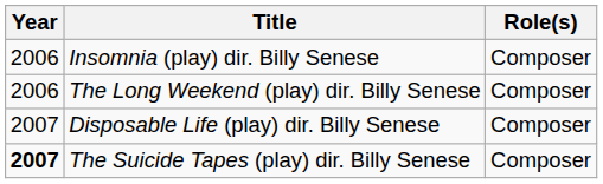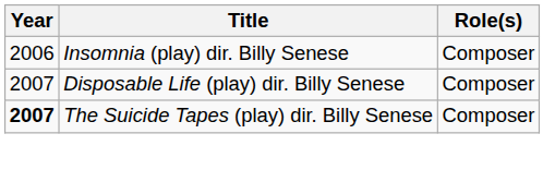- row: 2006 | The Long Weekend (play) dir. Billy Senese | Composer
